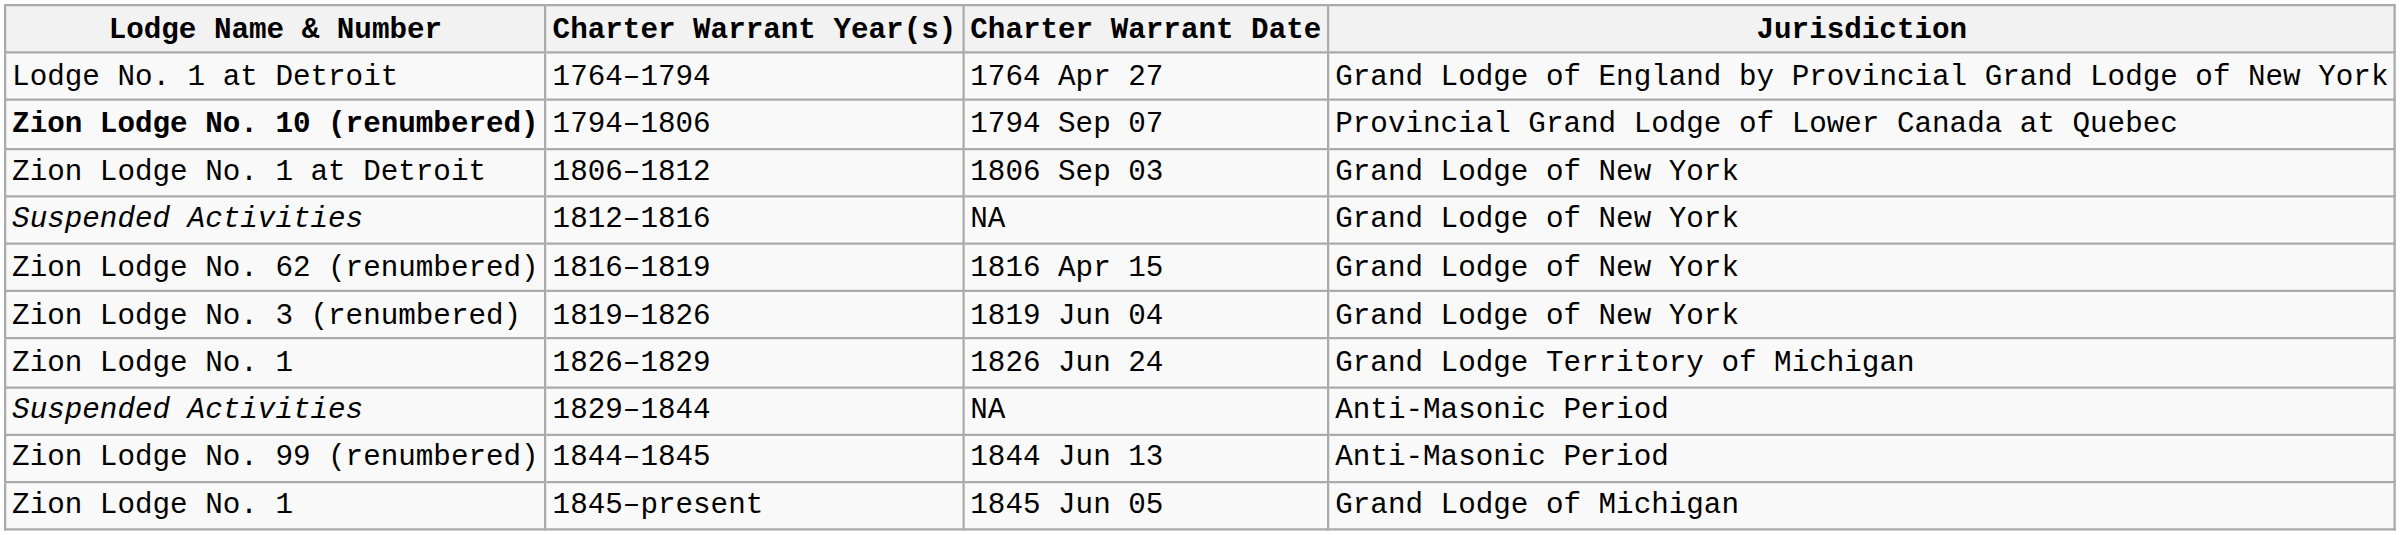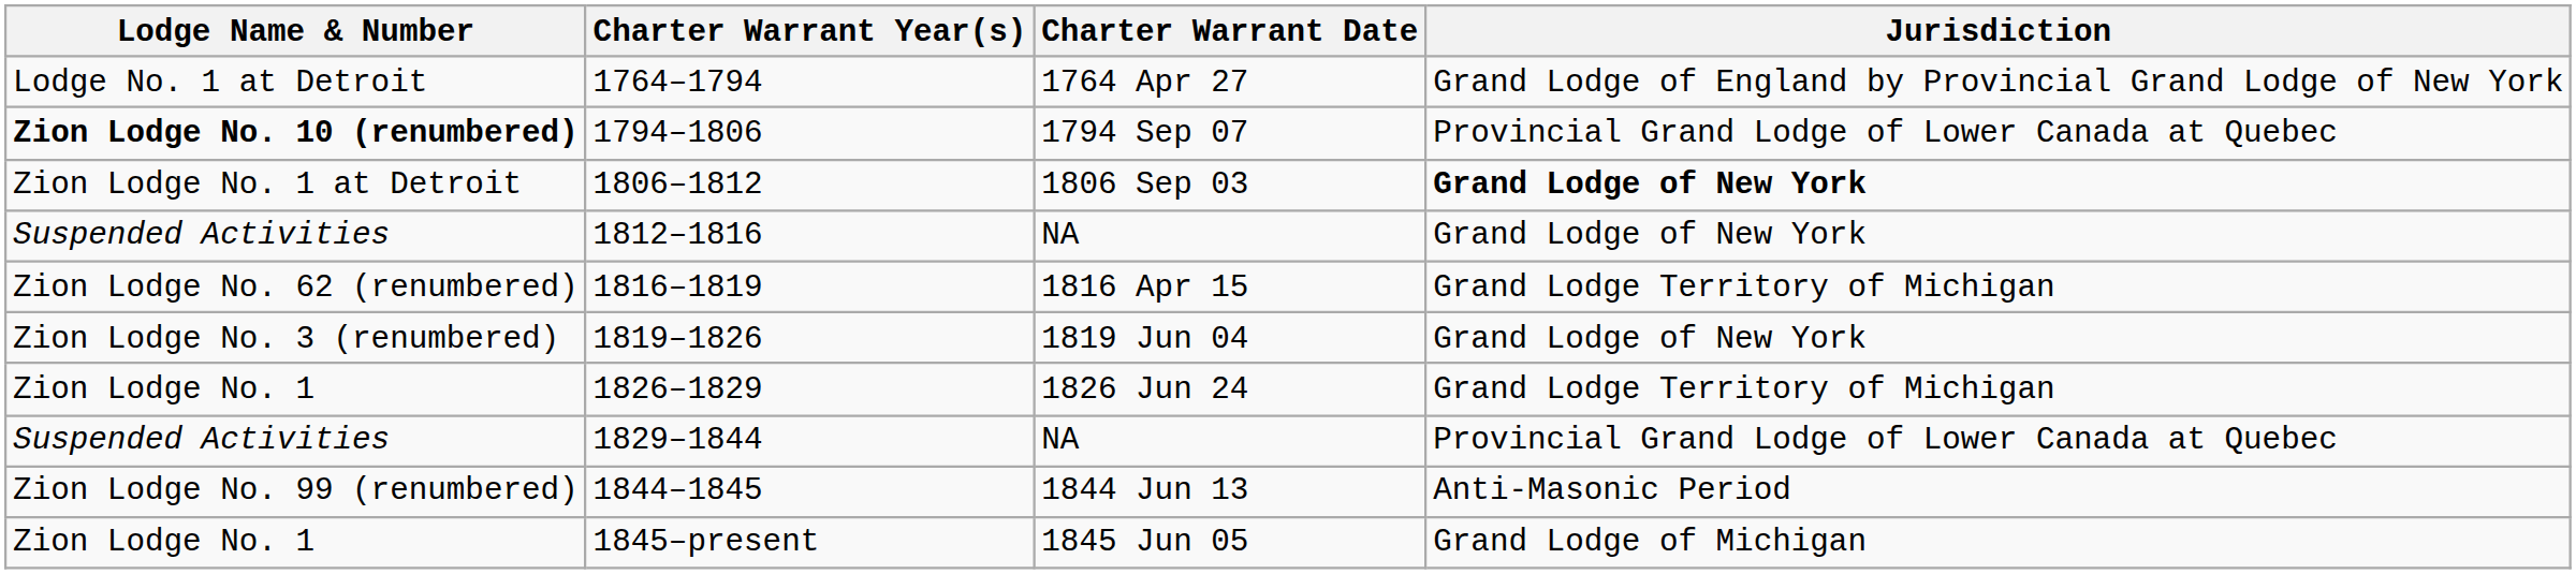1806 Sep 03 | Jurisdiction: normal -> bold
1816 Apr 15 | Jurisdiction: Grand Lodge of New York -> Grand Lodge Territory of Michigan
1829–1844 / NA | Jurisdiction: Anti-Masonic Period -> Provincial Grand Lodge of Lower Canada at Quebec
